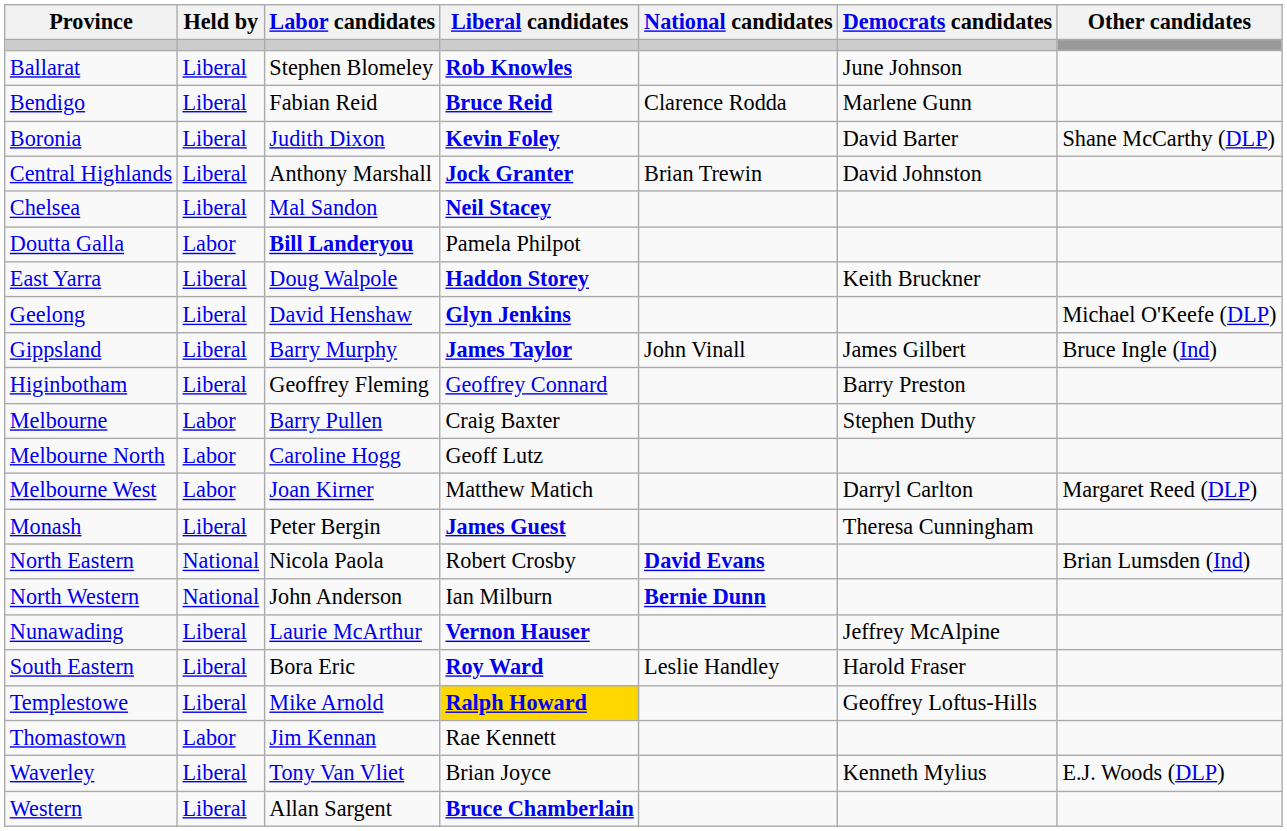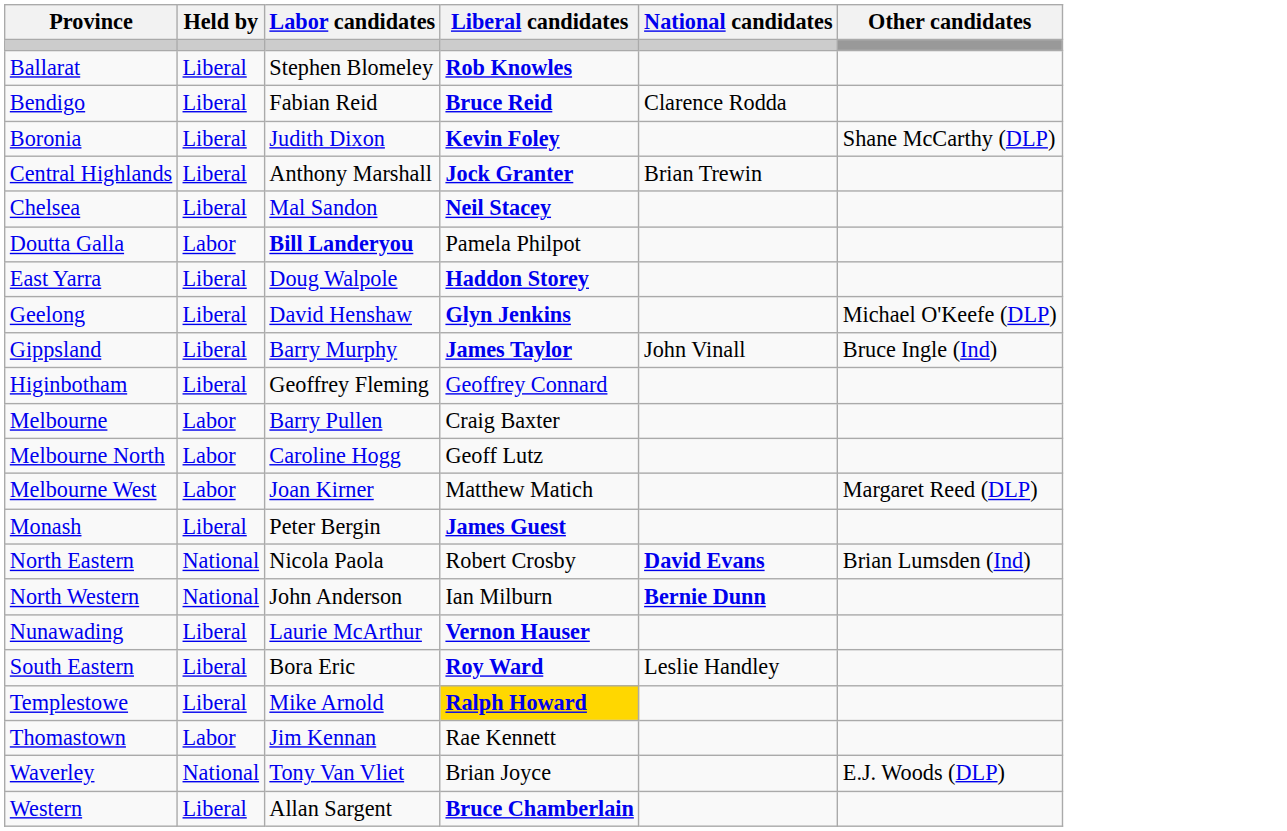- column: Democrats candidates | June Johnson | Marlene Gunn | David Barter | David Johnston | Keith Bruckner | James Gilbert | Barry Preston | Stephen Duthy | Darryl Carlton | Theresa Cunningham | Jeffrey McAlpine | Harold Fraser | Geoffrey Loftus-Hills | Kenneth Mylius
Waverley | Held by: Liberal -> National
